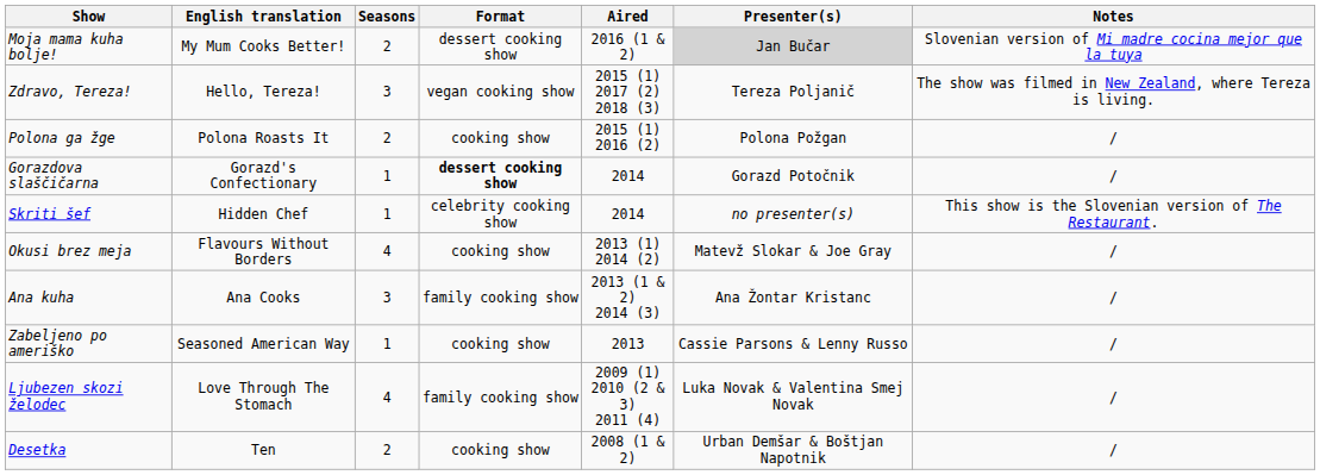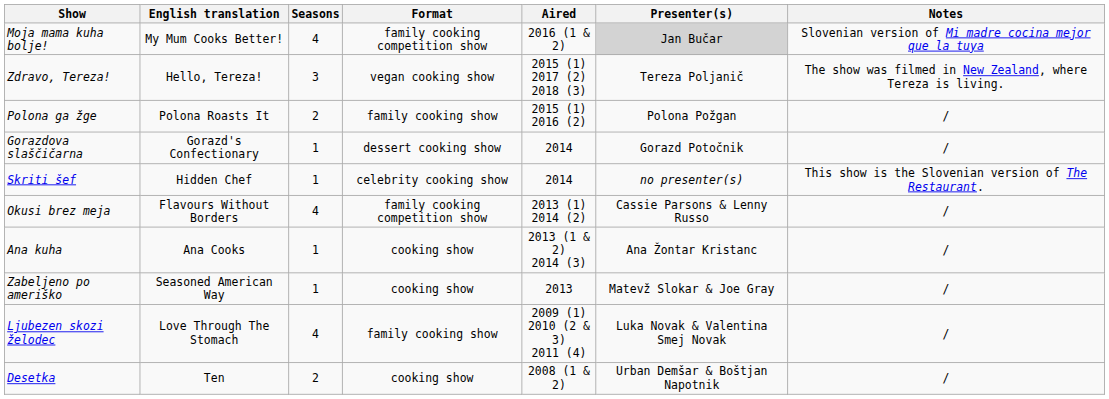Moja mama kuha bolje! | Seasons: 2 -> 4
Moja mama kuha bolje! | Format: dessert cooking show -> family cooking competition show
Polona ga žge | Format: cooking show -> family cooking show
Gorazdova slaščičarna | Format: bold -> normal
Okusi brez meja | Format: cooking show -> family cooking competition show
Okusi brez meja | Presenter(s): Matevž Slokar & Joe Gray -> Cassie Parsons & Lenny Russo
Ana kuha | Seasons: 3 -> 1
Ana kuha | Format: family cooking show -> cooking show
Zabeljeno po ameriško | Presenter(s): Cassie Parsons & Lenny Russo -> Matevž Slokar & Joe Gray
